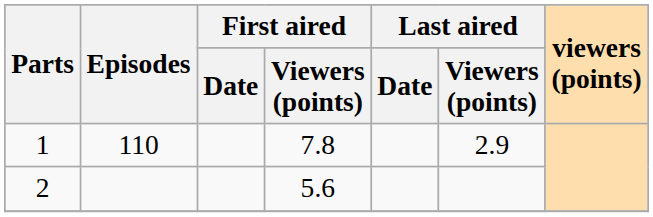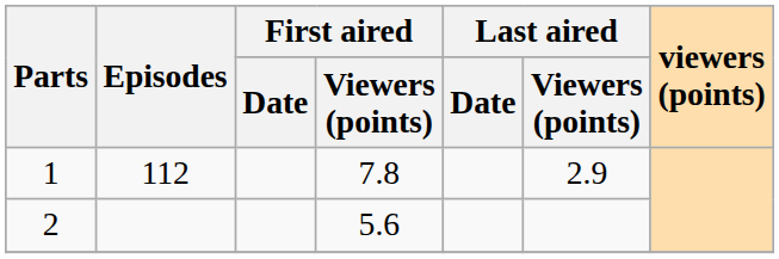1 | Episodes: 110 -> 112
